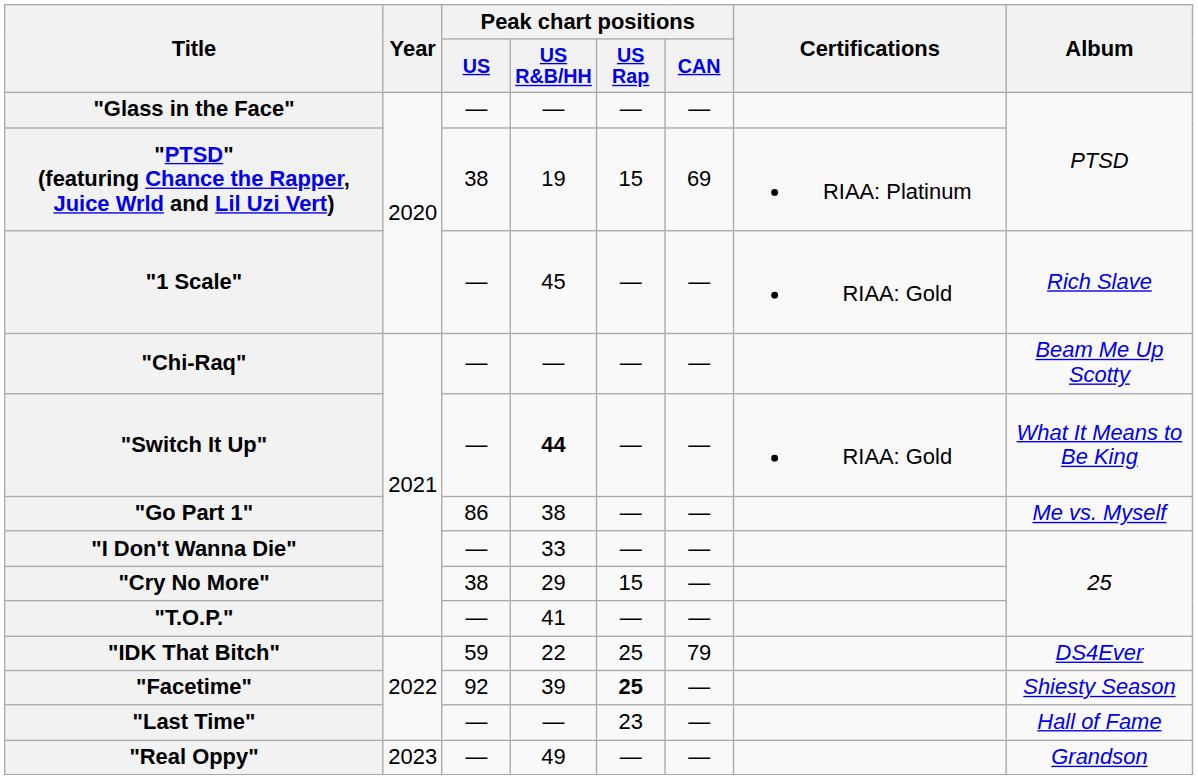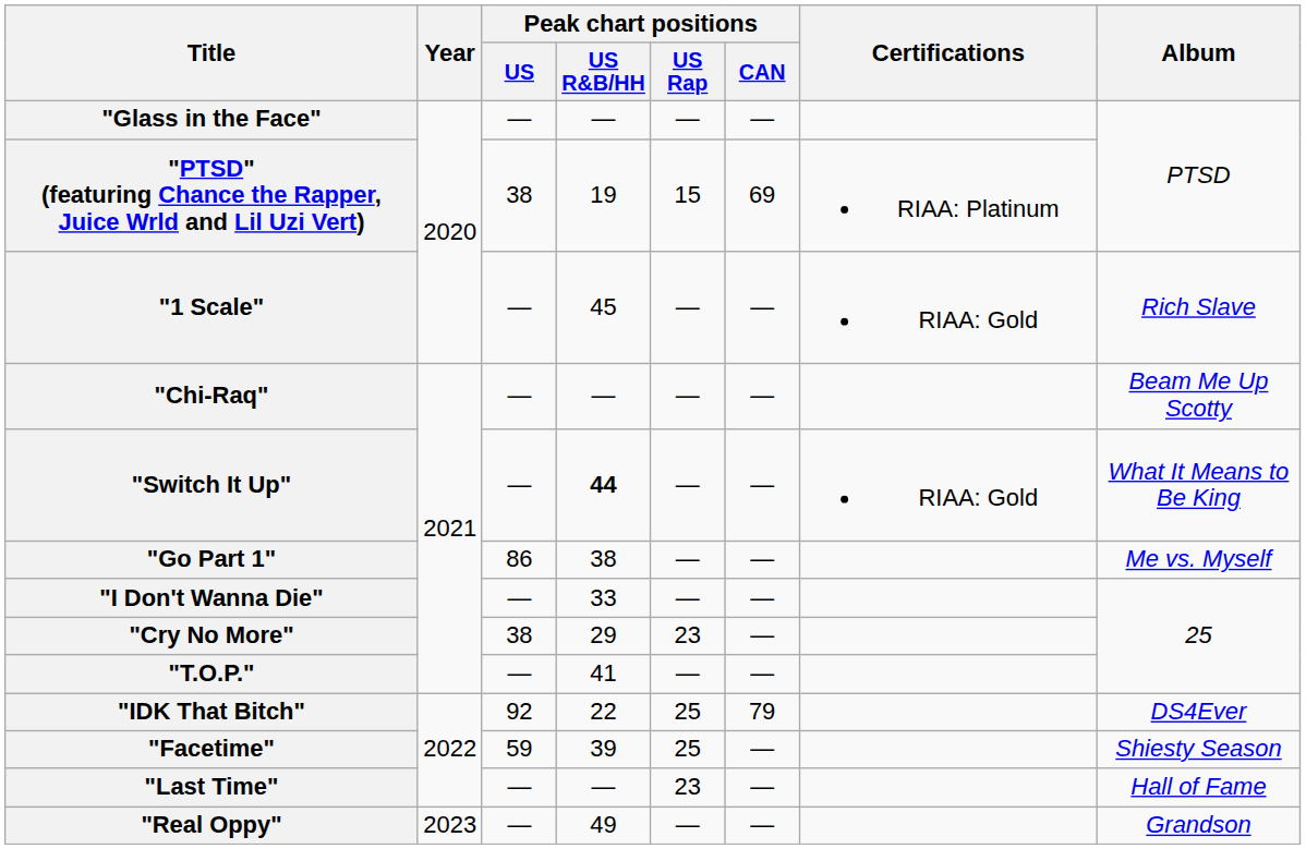"Cry No More" | Peak chart positions / US Rap: 15 -> 23
"IDK That Bitch" | Peak chart positions / US: 59 -> 92
"Facetime" | Peak chart positions / US: 92 -> 59
"Facetime" | Peak chart positions / US Rap: bold -> normal
